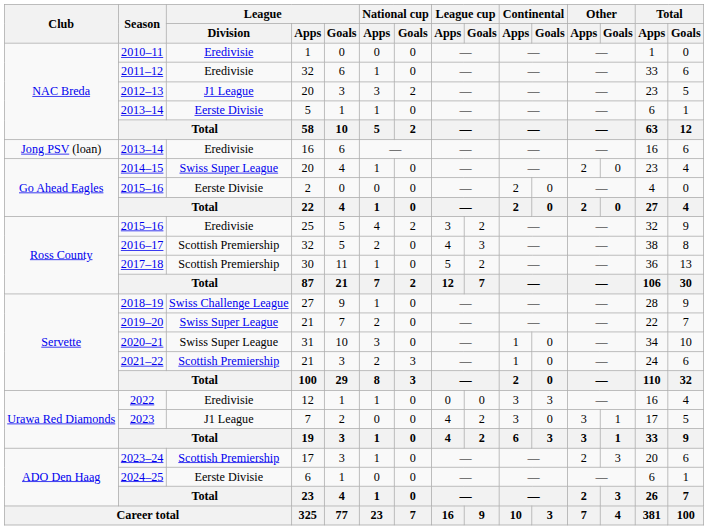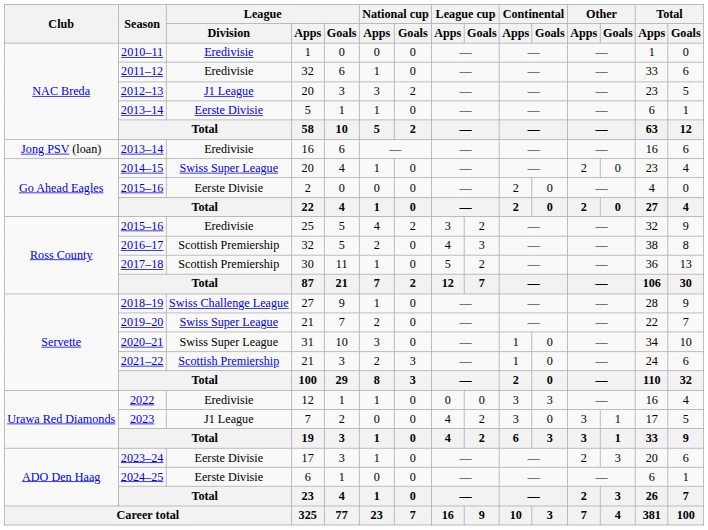2023–24 | League / Division: Scottish Premiership -> Eerste Divisie
